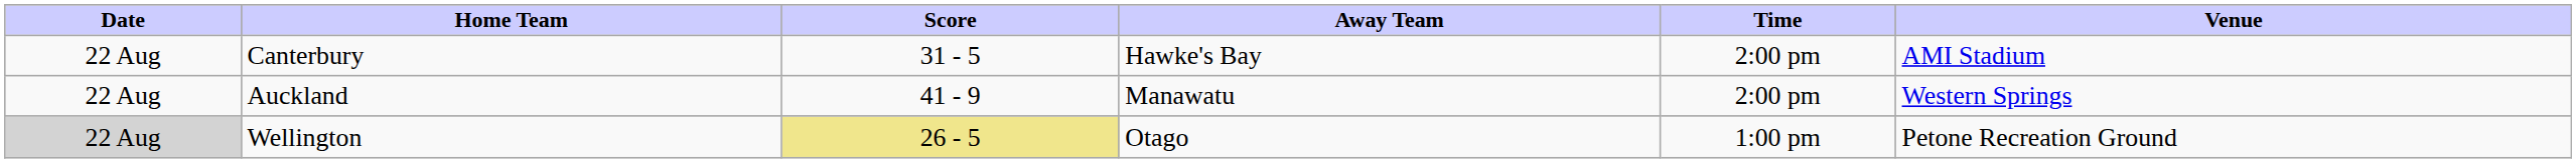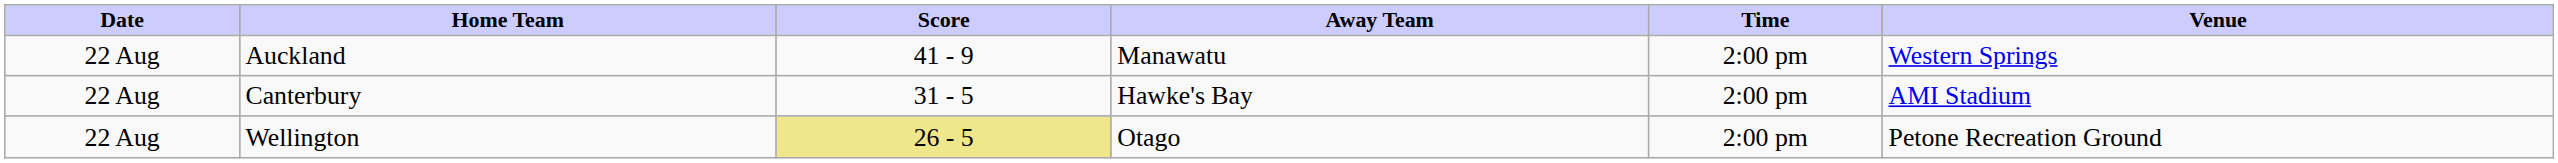rows swapped: Auckland <-> Canterbury
Wellington | Date: lightgrey background -> no background
Wellington | Time: 1:00 pm -> 2:00 pm
